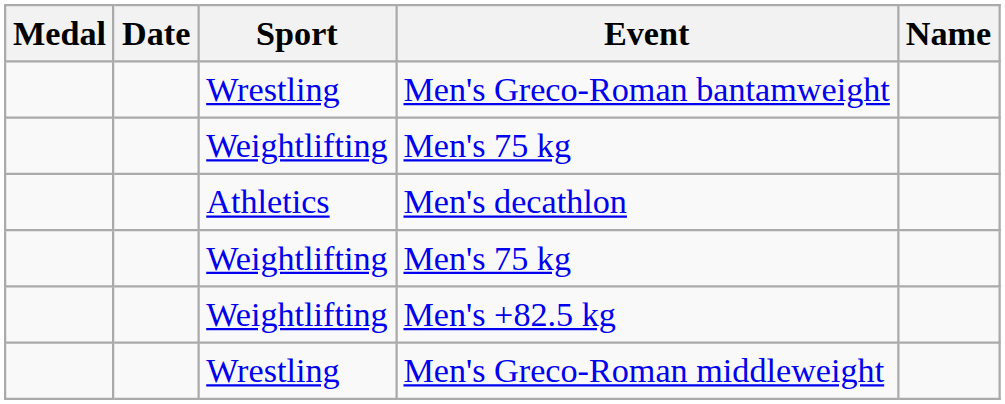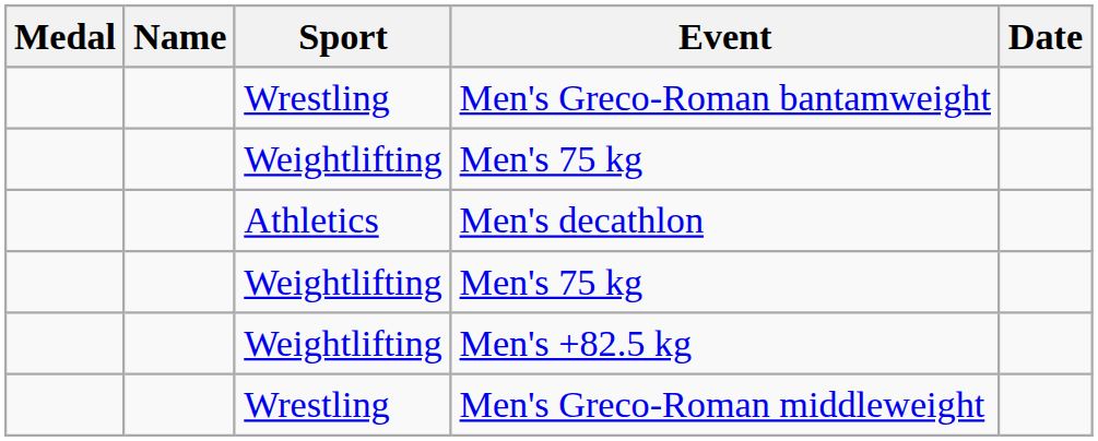columns swapped: Name <-> Date
